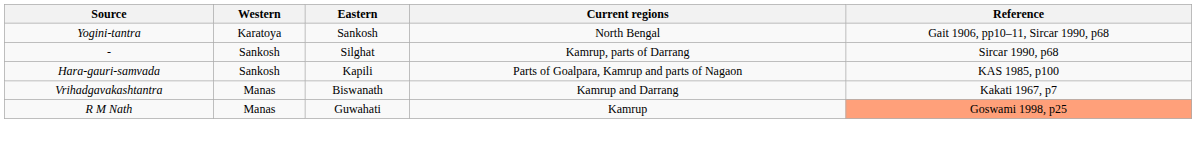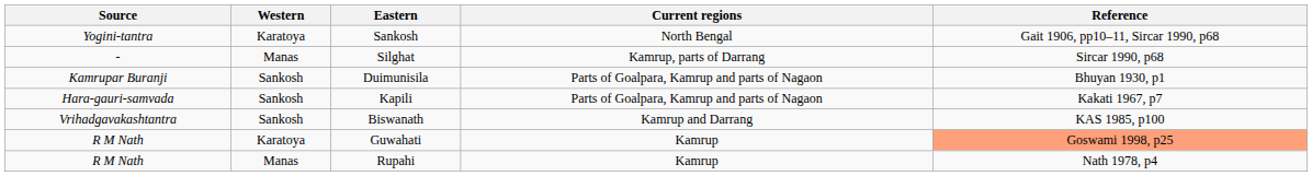Silghat | Western: Sankosh -> Manas
+ row: Kamrupar Buranji | Sankosh | Duimunisila | Parts of Goalpara, Kamrup and parts of Nagaon | Bhuyan 1930, p1
Kapili | Reference: KAS 1985, p100 -> Kakati 1967, p7
Biswanath | Western: Manas -> Sankosh
Biswanath | Reference: Kakati 1967, p7 -> KAS 1985, p100
Guwahati | Western: Manas -> Karatoya
+ row: R M Nath | Manas | Rupahi | Kamrup | Nath 1978, p4
